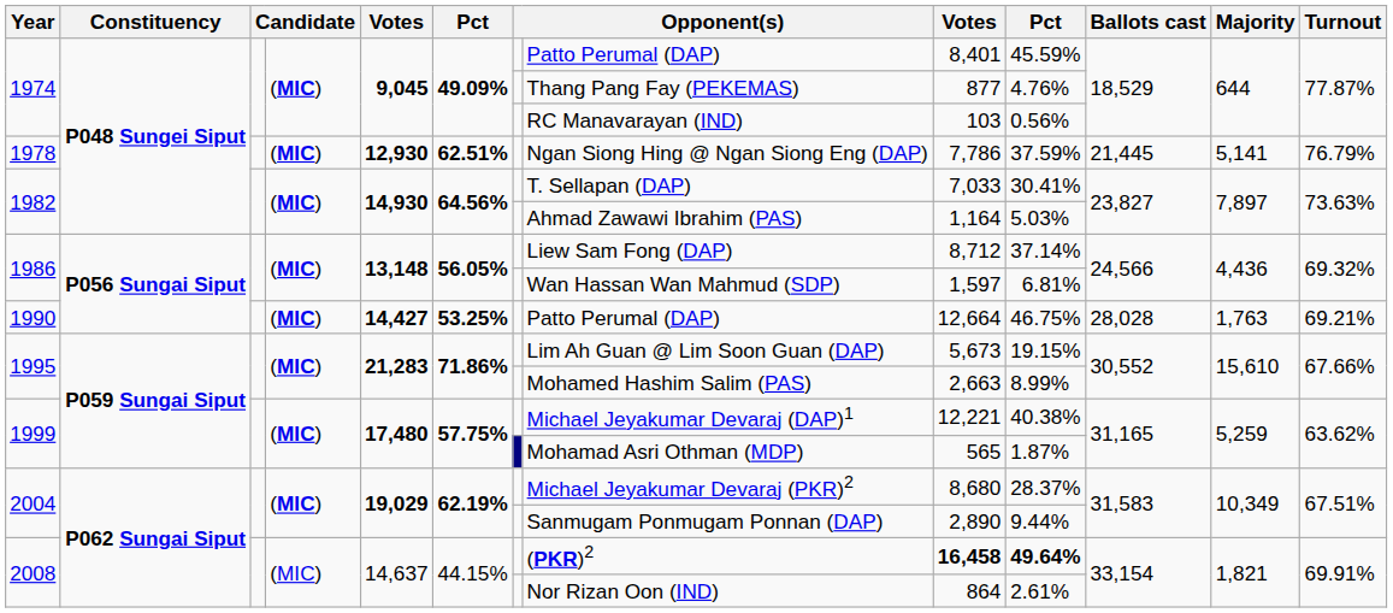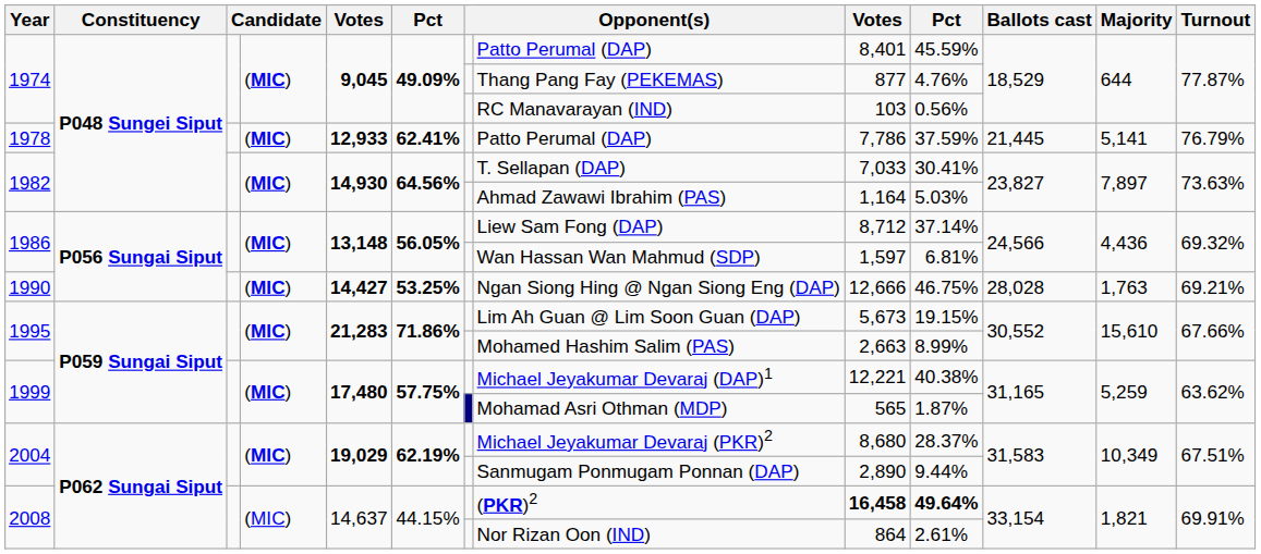1978 | column 5: 12,930 -> 12,933
1978 | column 6: 62.51% -> 62.41%
1978 | column 8: Ngan Siong Hing @ Ngan Siong Eng (DAP) -> Patto Perumal (DAP)
1990 | column 8: Patto Perumal (DAP) -> Ngan Siong Hing @ Ngan Siong Eng (DAP)
1990 | column 9: 12,664 -> 12,666
